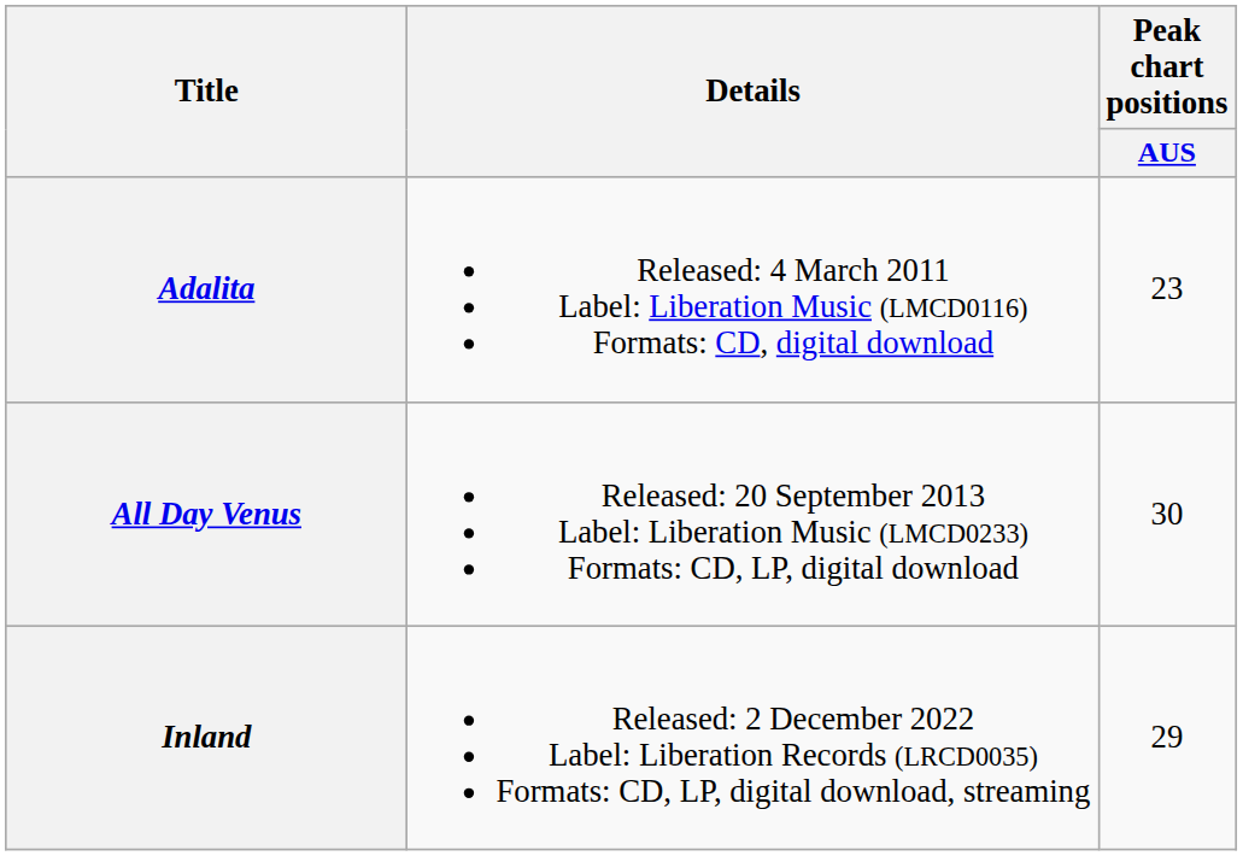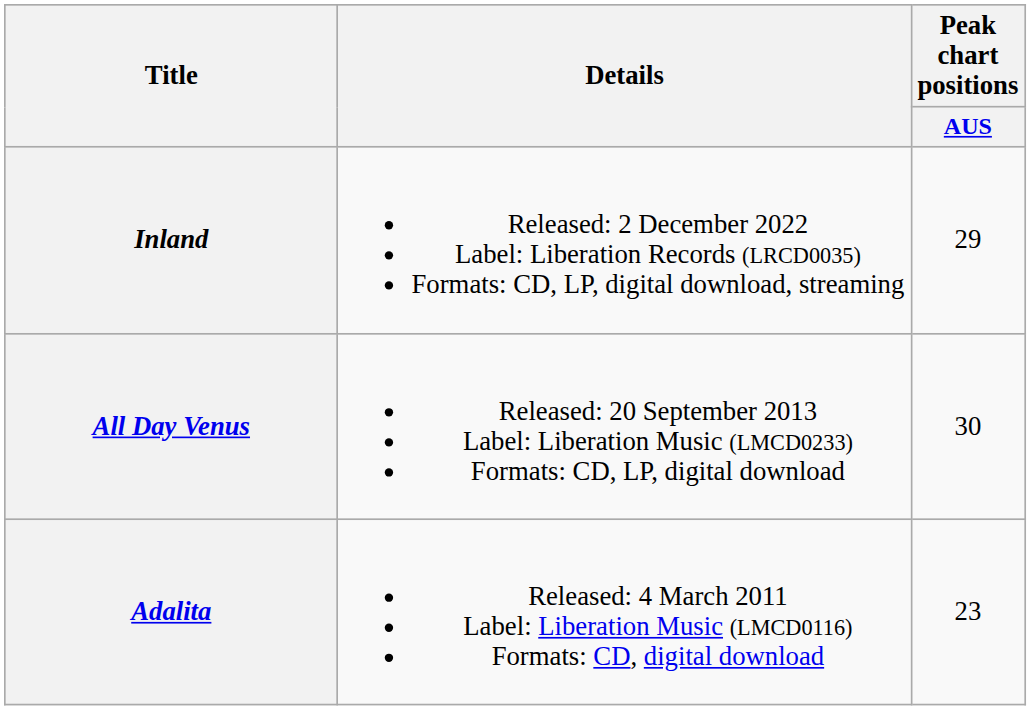rows swapped: Adalita <-> Inland
